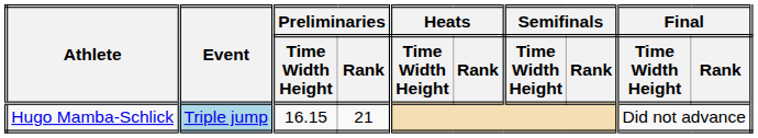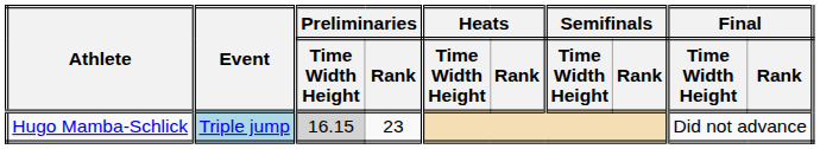Hugo Mamba-Schlick | Preliminaries / Time Width Height: no background -> lightgrey background
Hugo Mamba-Schlick | Preliminaries / Rank: 21 -> 23
